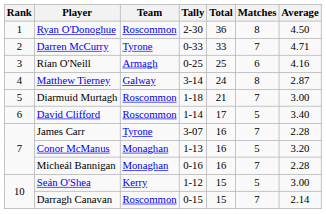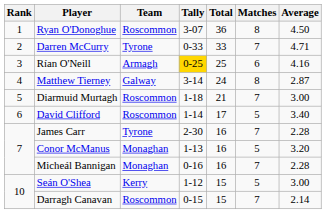Ryan O'Donoghue | Tally: 2-30 -> 3-07
Rían O'Neill | Tally: no background -> gold background
James Carr | Tally: 3-07 -> 2-30
